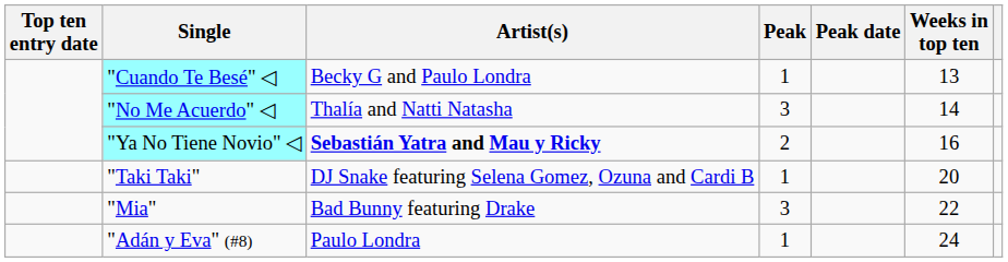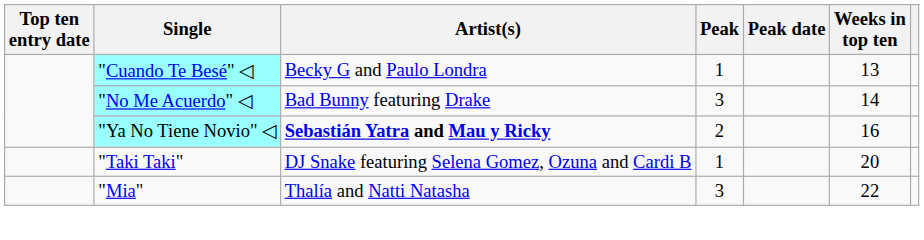"No Me Acuerdo" ◁ | Artist(s): Thalía and Natti Natasha -> Bad Bunny featuring Drake
"Mia" | Artist(s): Bad Bunny featuring Drake -> Thalía and Natti Natasha
- row: "Adán y Eva" (#8) | Paulo Londra | 1 | 24
